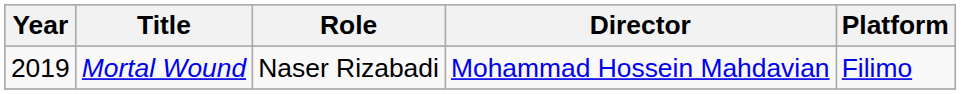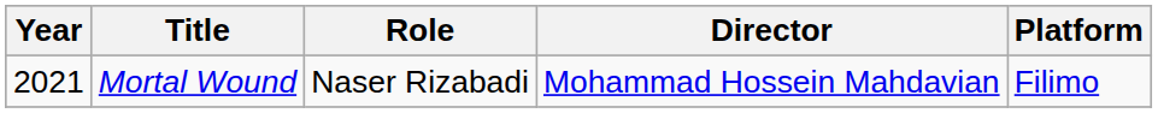Mortal Wound | Year: 2019 -> 2021
